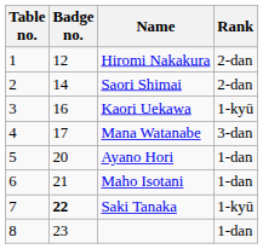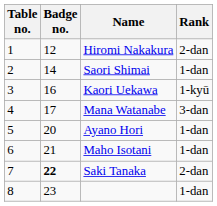Saori Shimai | Rank: 2-dan -> 1-dan
Saki Tanaka | Rank: 1-kyū -> 2-dan
